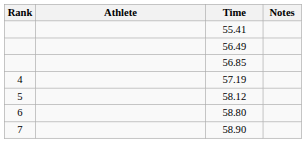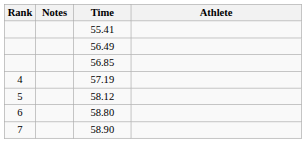columns swapped: Athlete <-> Notes
